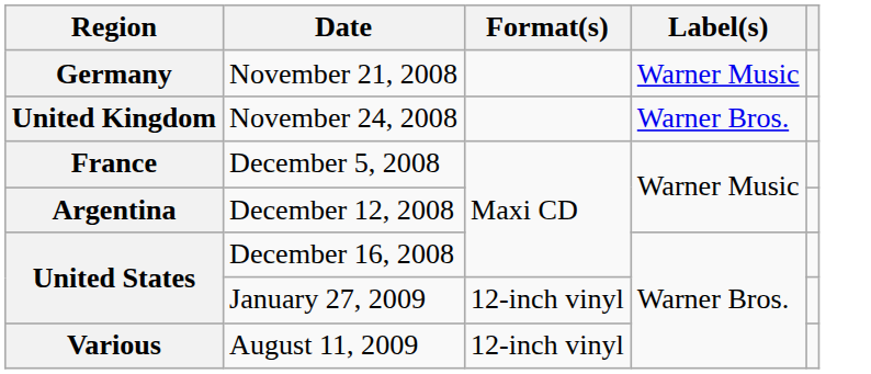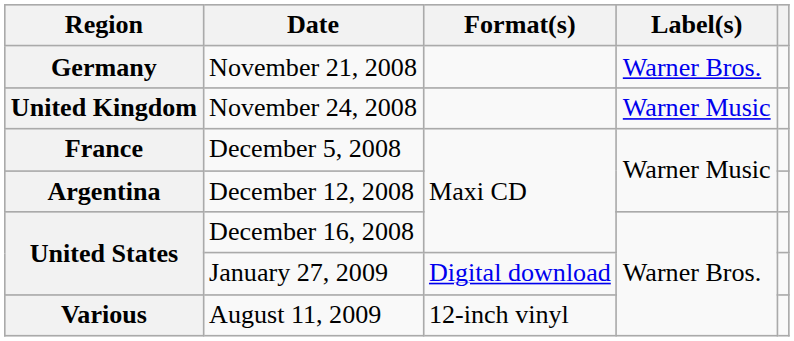November 21, 2008 | Label(s): Warner Music -> Warner Bros.
November 24, 2008 | Label(s): Warner Bros. -> Warner Music
January 27, 2009 | Format(s): 12-inch vinyl -> Digital download
